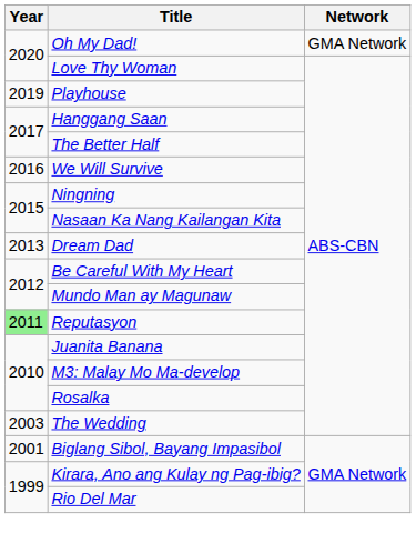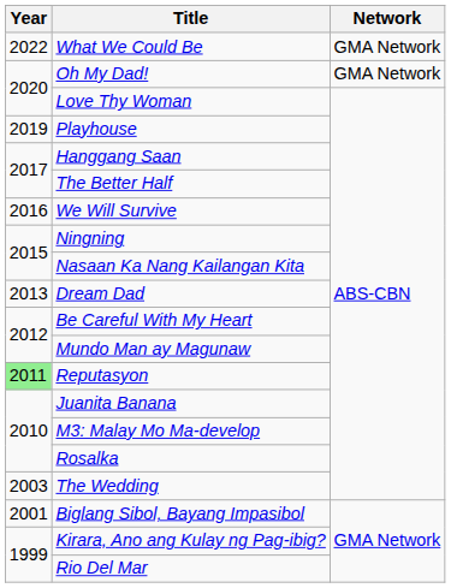+ row: 2022 | What We Could Be | GMA Network
